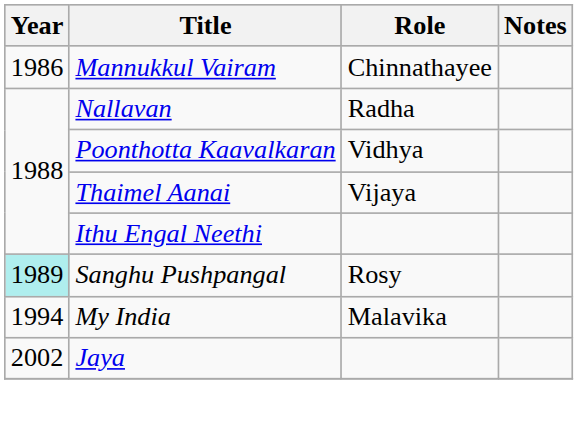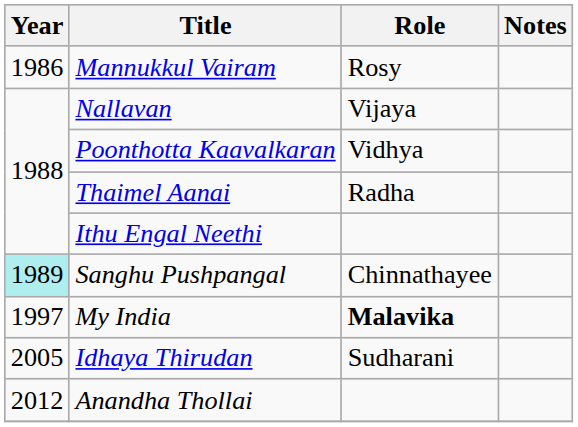Mannukkul Vairam | Role: Chinnathayee -> Rosy
Nallavan | Role: Radha -> Vijaya
Thaimel Aanai | Role: Vijaya -> Radha
Sanghu Pushpangal | Role: Rosy -> Chinnathayee
My India | Year: 1994 -> 1997
My India | Role: normal -> bold
- row: 2002 | Jaya
+ row: 2005 | Idhaya Thirudan | Sudharani
+ row: 2012 | Anandha Thollai
